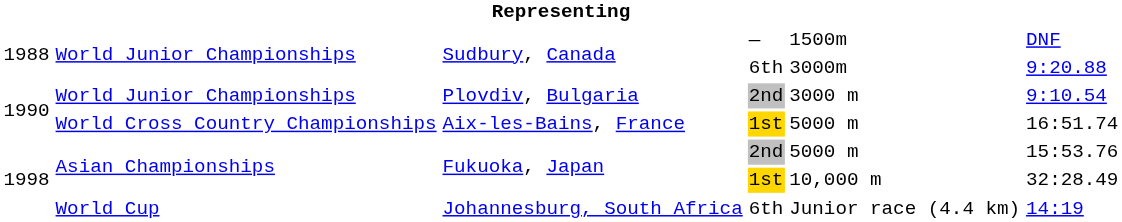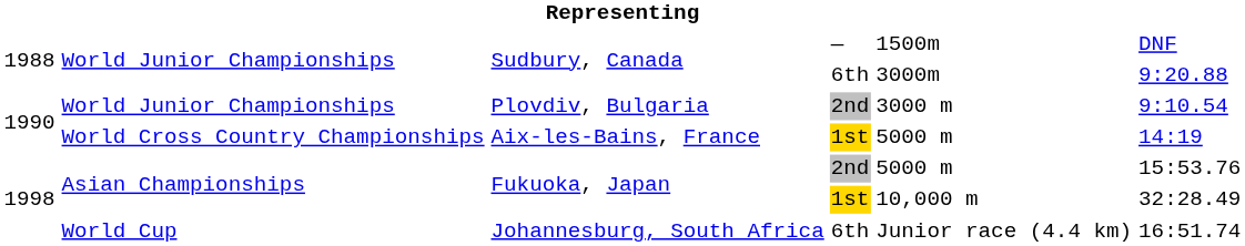Aix-les-Bains, France | column 6: 16:51.74 -> 14:19
Johannesburg, South Africa | column 6: 14:19 -> 16:51.74
